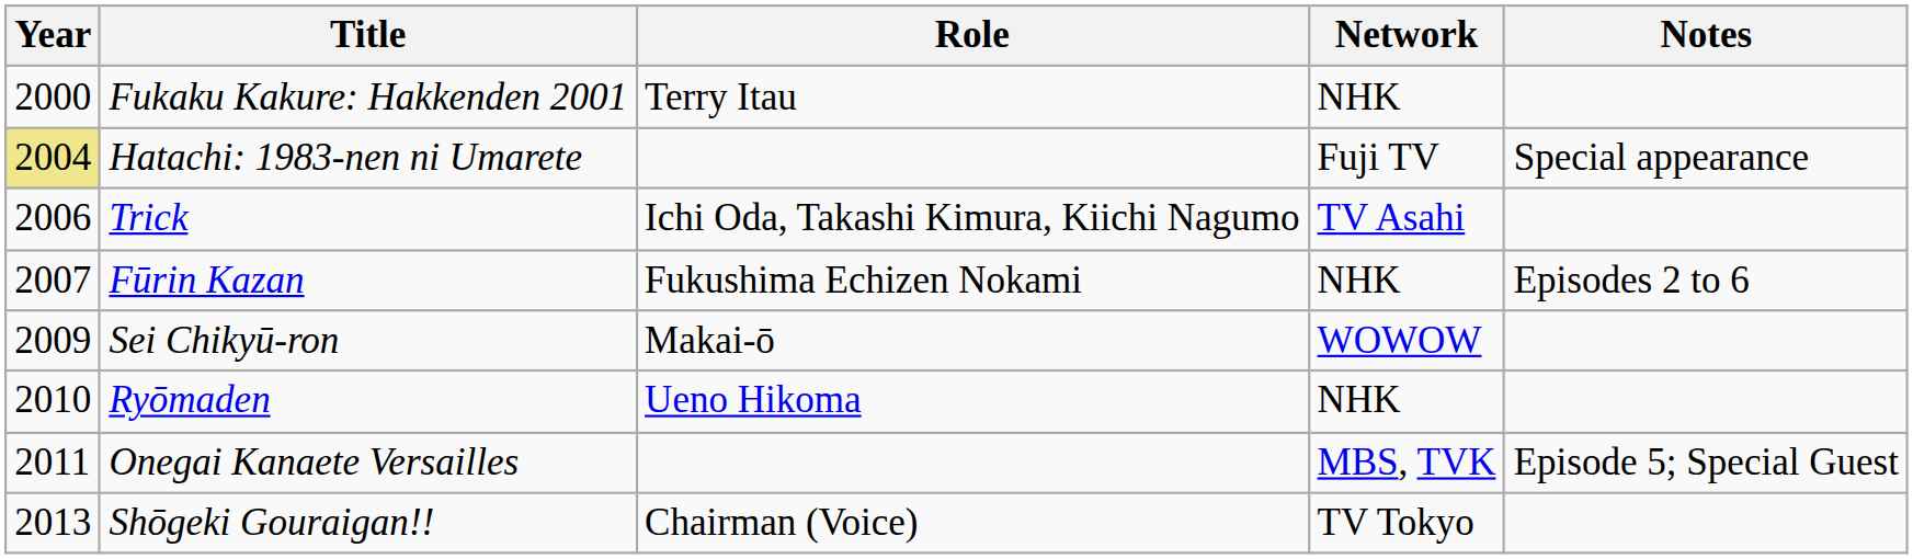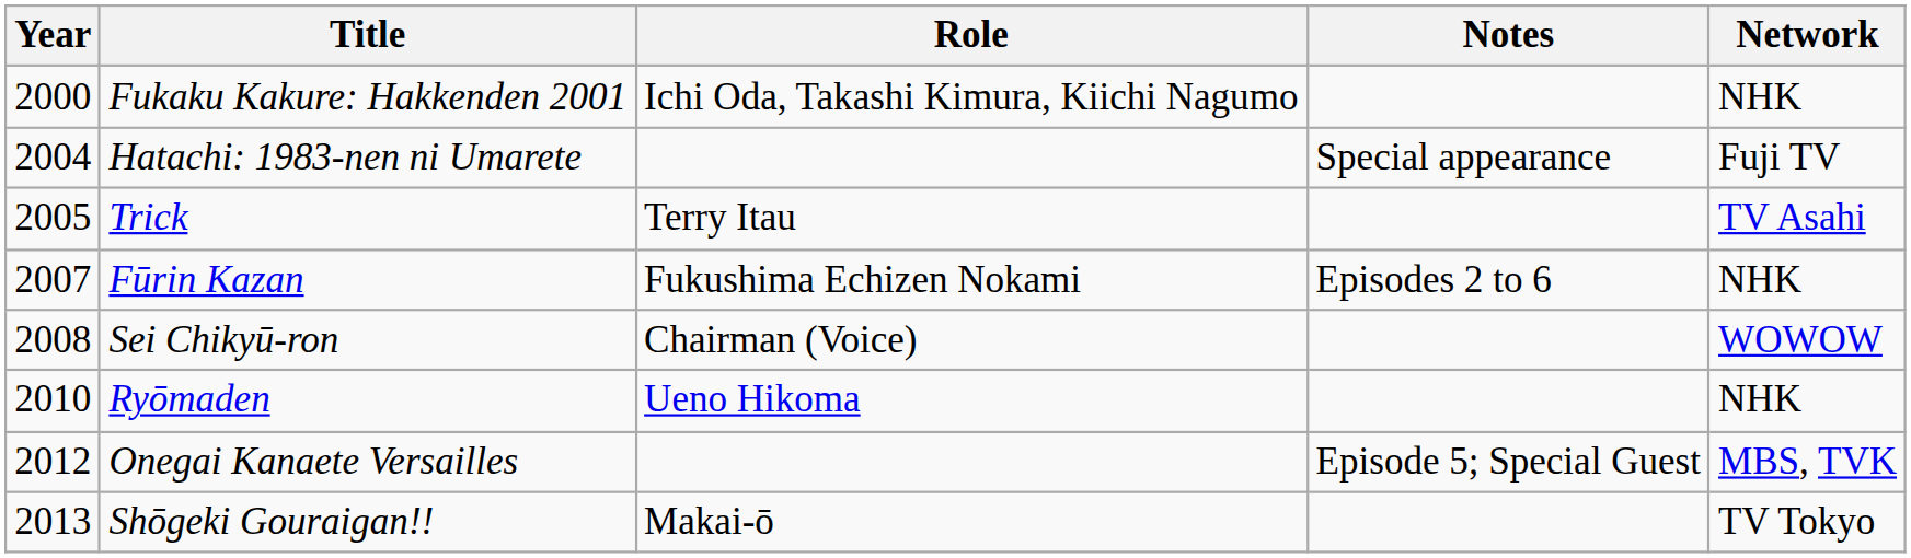columns swapped: Network <-> Notes
Fukaku Kakure: Hakkenden 2001 | Role: Terry Itau -> Ichi Oda, Takashi Kimura, Kiichi Nagumo
Hatachi: 1983-nen ni Umarete | Year: khaki background -> no background
Trick | Year: 2006 -> 2005
Trick | Role: Ichi Oda, Takashi Kimura, Kiichi Nagumo -> Terry Itau
Sei Chikyū-ron | Year: 2009 -> 2008
Sei Chikyū-ron | Role: Makai-ō -> Chairman (Voice)
Onegai Kanaete Versailles | Year: 2011 -> 2012
Shōgeki Gouraigan!! | Role: Chairman (Voice) -> Makai-ō
